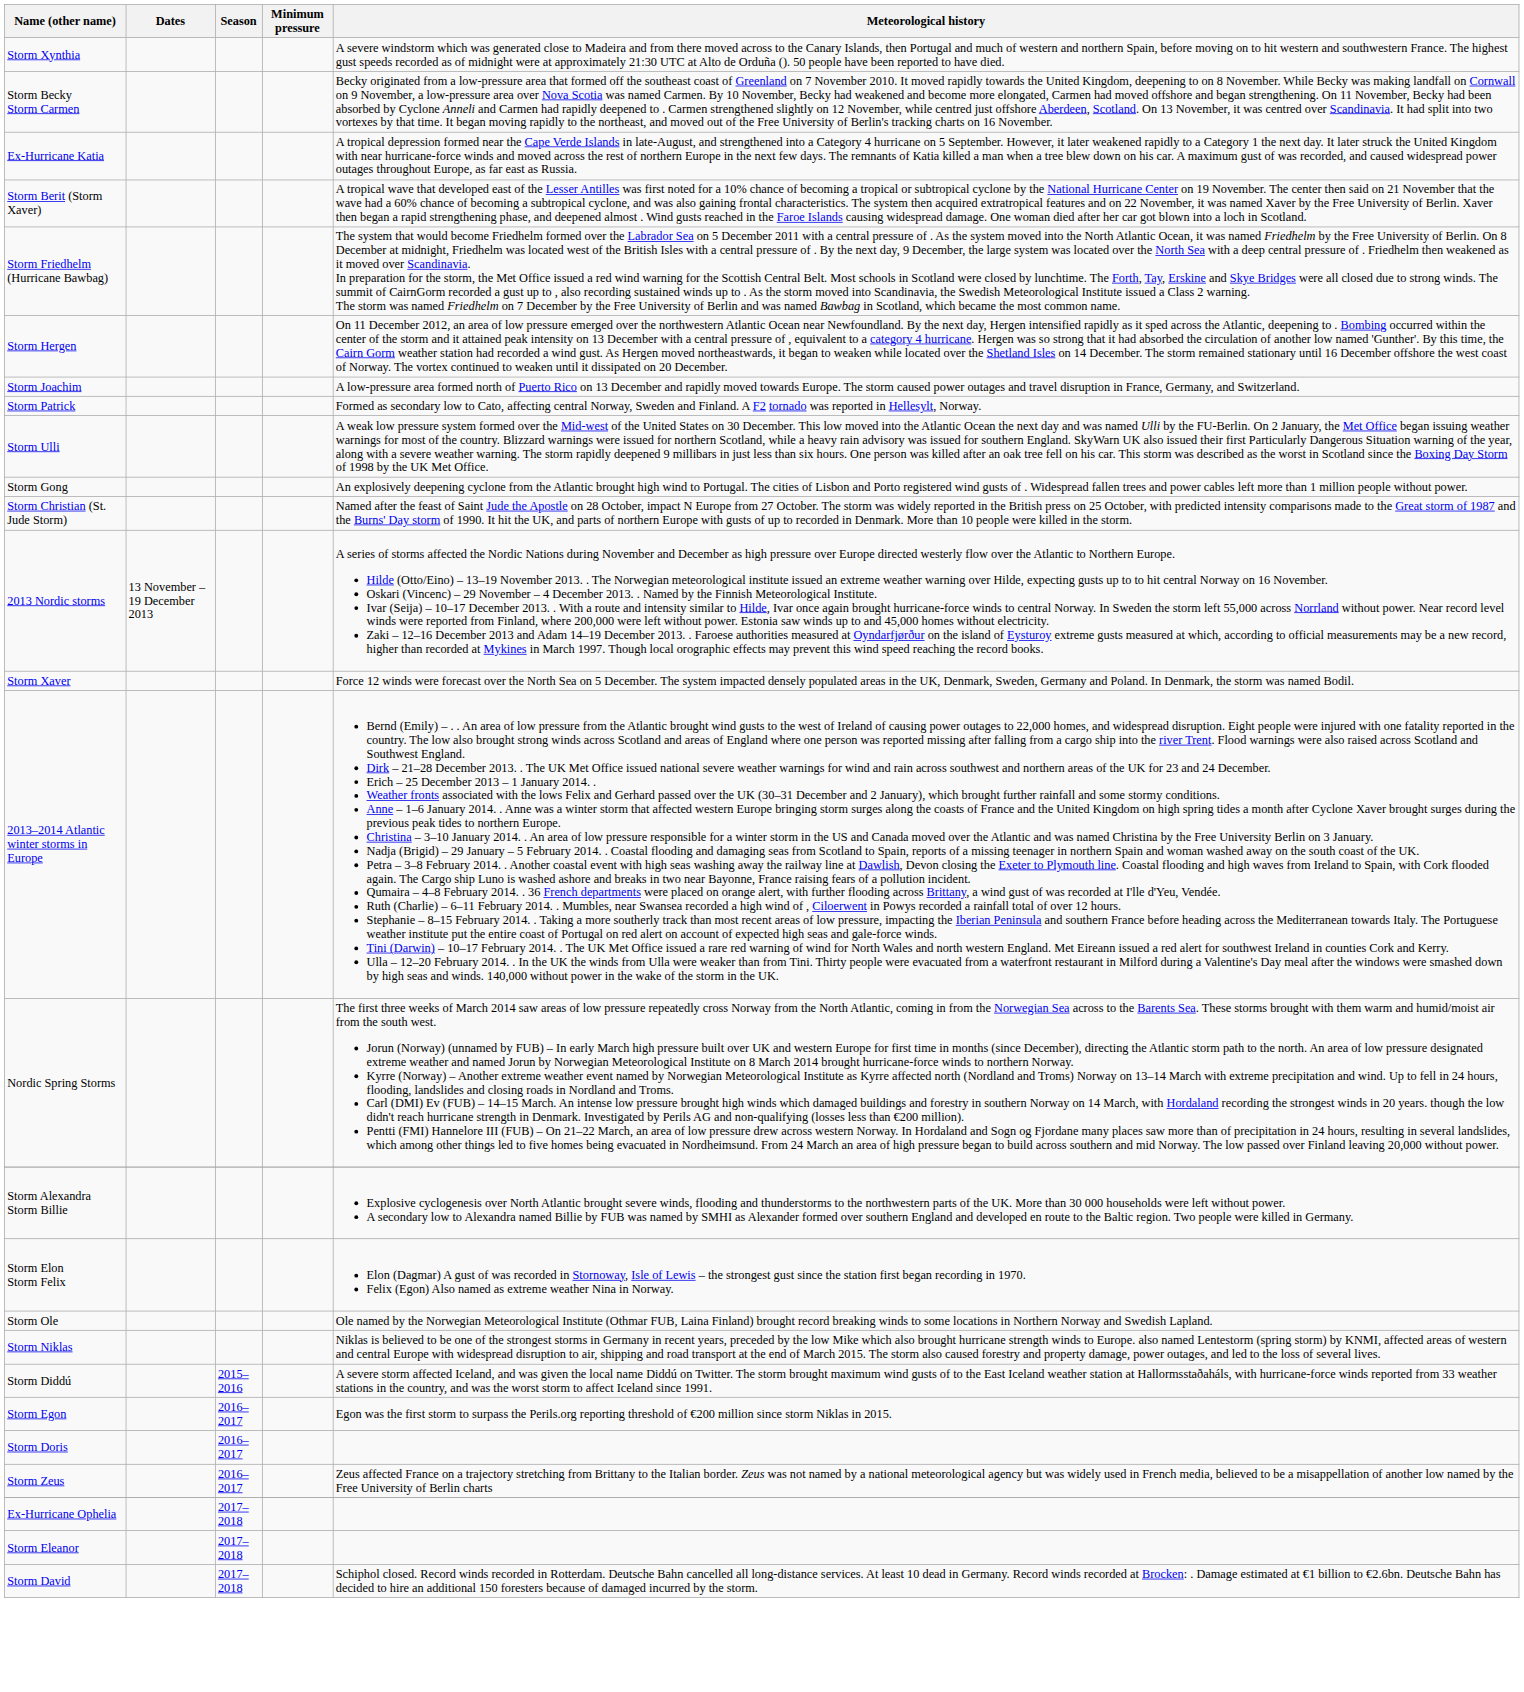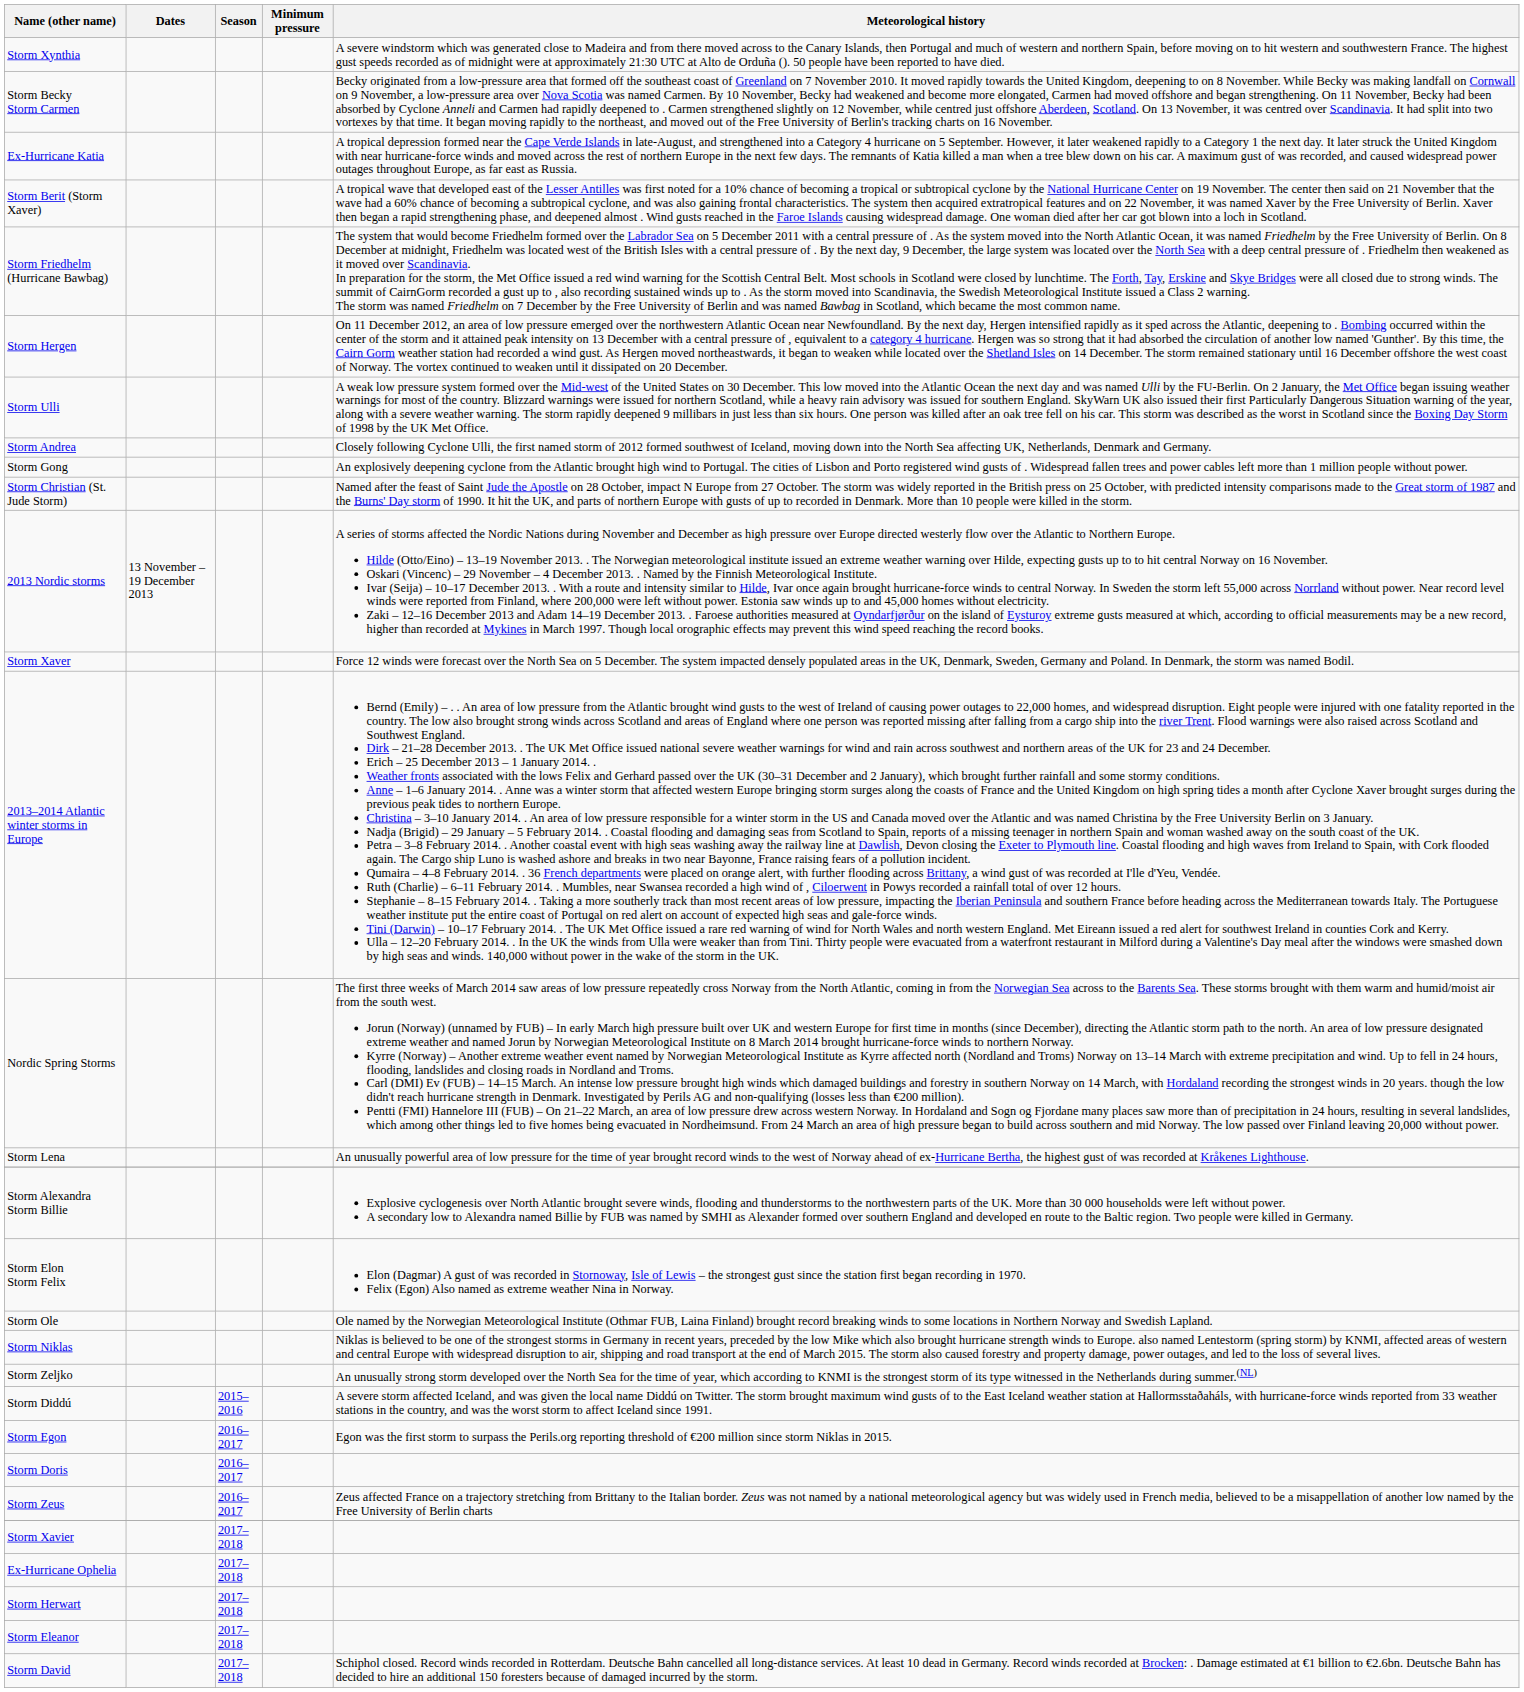- row: Storm Joachim | A low-pressure area formed north of Puerto Rico on 13 December and rapidly moved towards Europe. The storm caused power outages and travel disruption in France, Germany, and Switzerland.
- row: Storm Patrick | Formed as secondary low to Cato, affecting central Norway, Sweden and Finland. A F2 tornado was reported in Hellesylt, Norway.
+ row: Storm Andrea | Closely following Cyclone Ulli, the first named storm of 2012 formed southwest of Iceland, moving down into the North Sea affecting UK, Netherlands, Denmark and Germany.
+ row: Storm Lena | An unusually powerful area of low pressure for the time of year brought record winds to the west of Norway ahead of ex-Hurricane Bertha, the highest gust of was recorded at Kråkenes Lighthouse.
+ row: Storm Zeljko | An unusually strong storm developed over the North Sea for the time of year, which according to KNMI is the strongest storm of its type witnessed in the Netherlands during summer.(NL)
+ row: Storm Xavier | 2017–2018
+ row: Storm Herwart | 2017–2018
